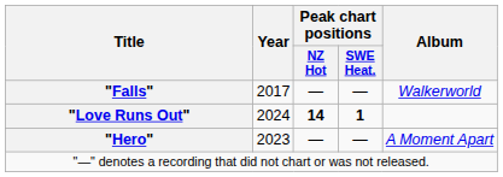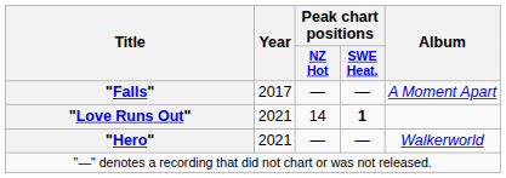"Falls" | Album: Walkerworld -> A Moment Apart
"Love Runs Out" | Year: 2024 -> 2021
"Love Runs Out" | Peak chart positions / NZ Hot: bold -> normal
"Hero" | Year: 2023 -> 2021
"Hero" | Album: A Moment Apart -> Walkerworld
